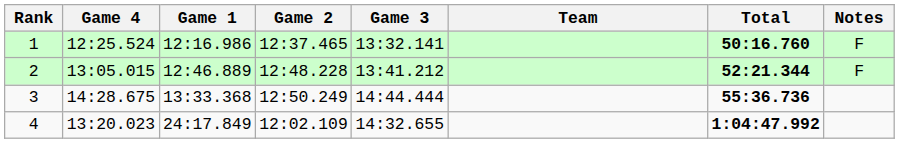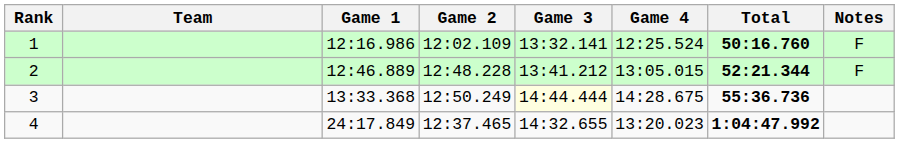columns swapped: Team <-> Game 4
1 | Game 2: 12:37.465 -> 12:02.109
3 | Game 3: no background -> lightyellow background
4 | Game 2: 12:02.109 -> 12:37.465
